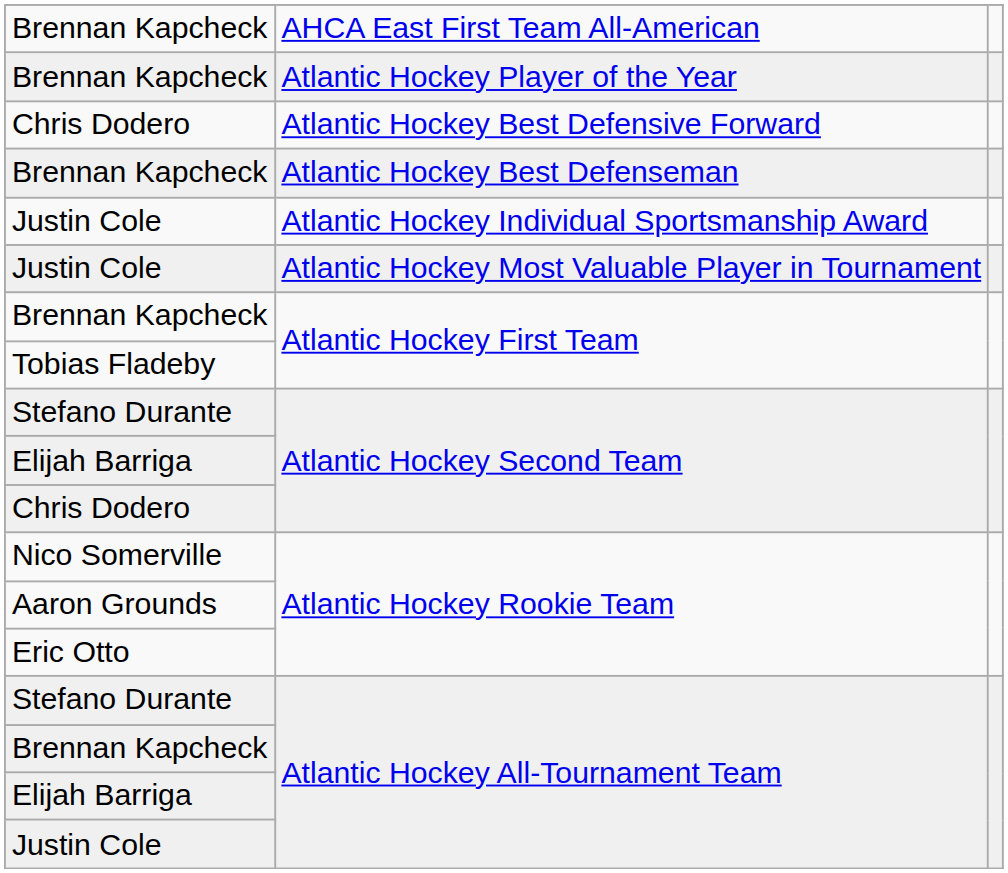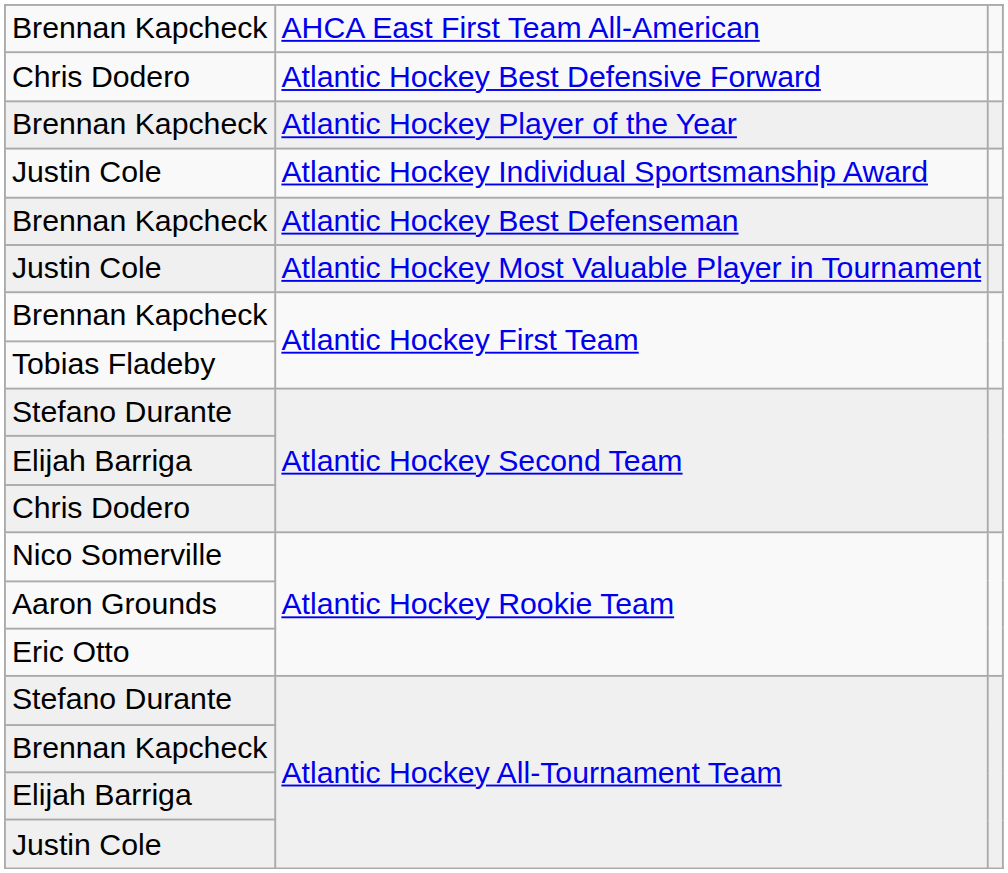rows swapped: Brennan Kapcheck / Atlantic Hockey Player of the Year <-> Chris Dodero / Atlantic Hockey Best Defensive Forward
rows swapped: Brennan Kapcheck / Atlantic Hockey Best Defenseman <-> Justin Cole / Atlantic Hockey Individual Sportsmanship Award
